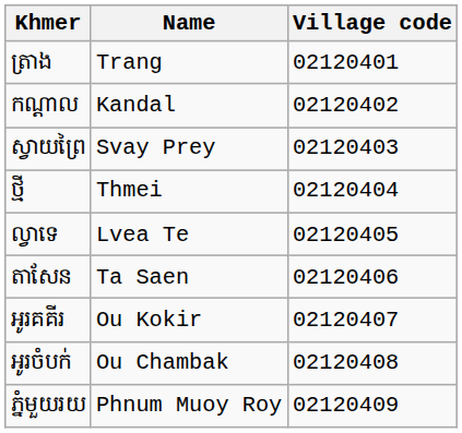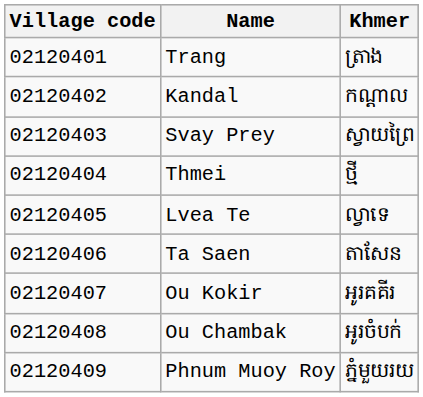columns swapped: Village code <-> Khmer
